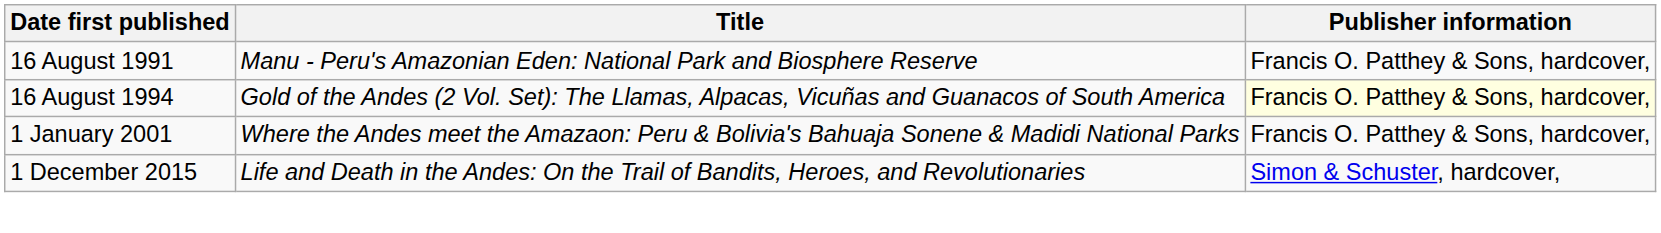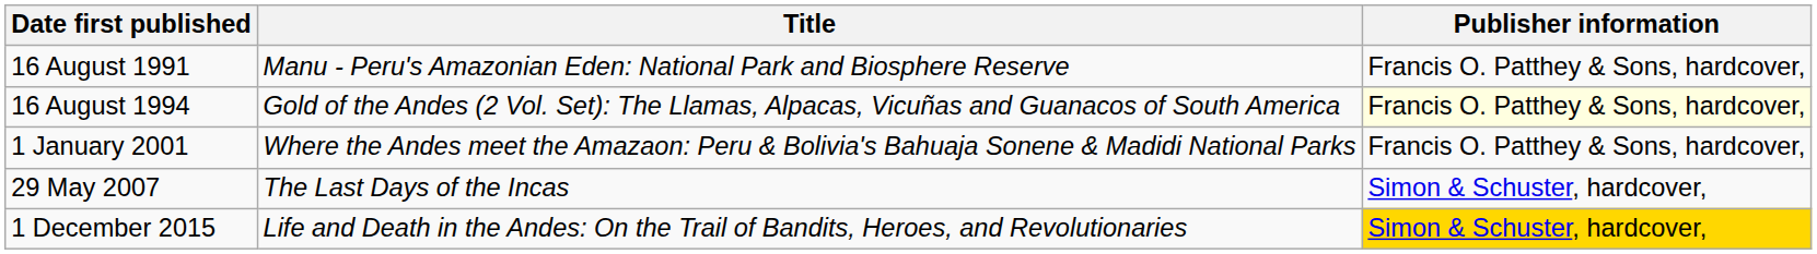+ row: 29 May 2007 | The Last Days of the Incas | Simon & Schuster, hardcover,
1 December 2015 | Publisher information: no background -> gold background
